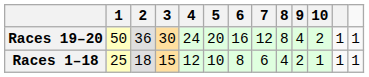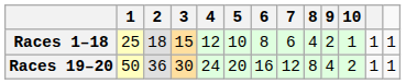rows swapped: Races 1–18 <-> Races 19–20
